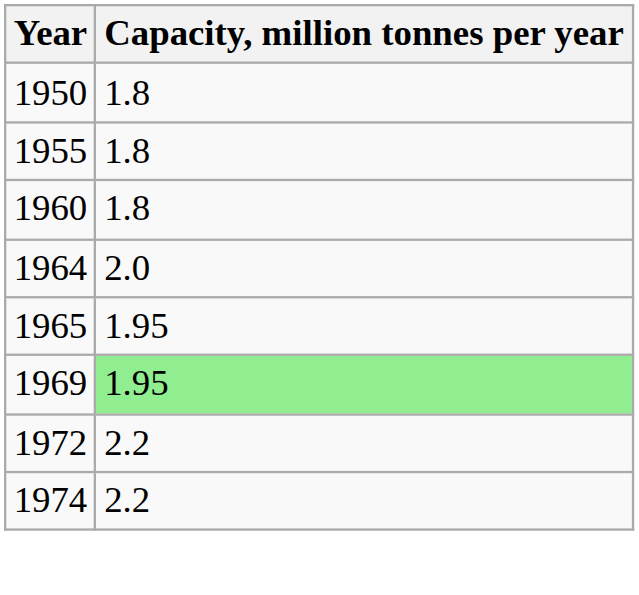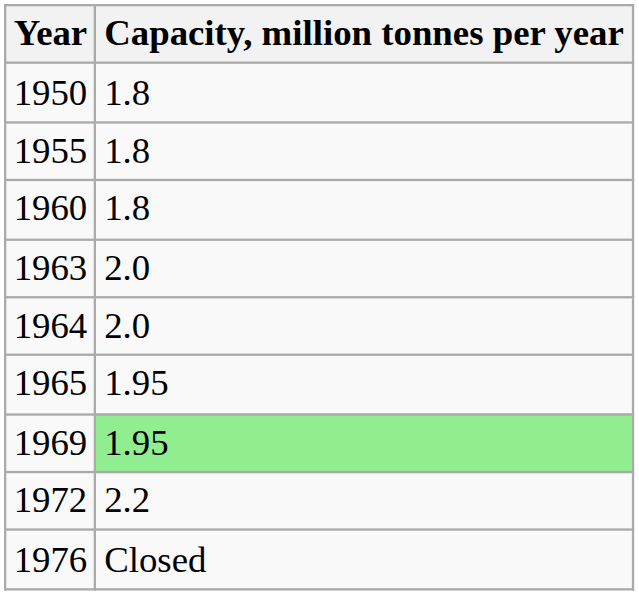+ row: 1963 | 2.0
- row: 1974 | 2.2
+ row: 1976 | Closed
